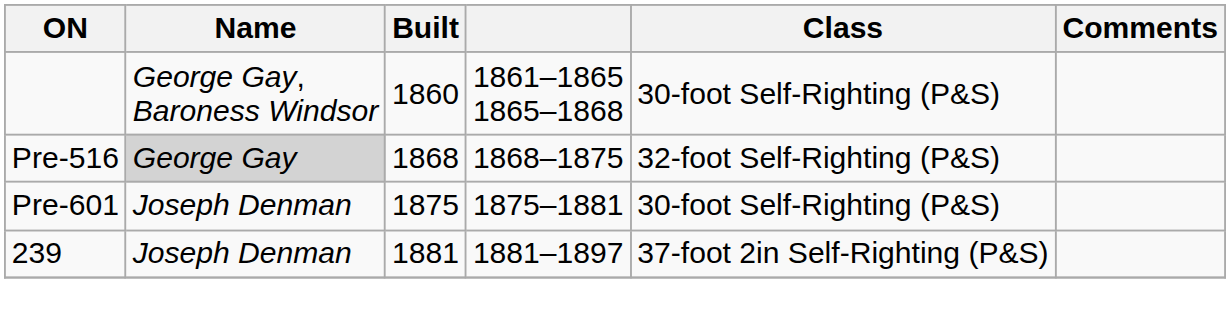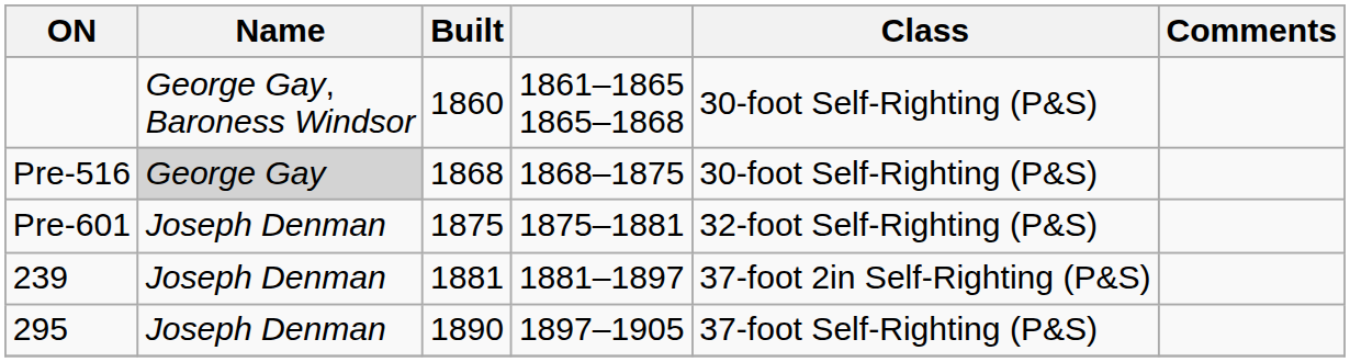Pre-516 | Class: 32-foot Self-Righting (P&S) -> 30-foot Self-Righting (P&S)
Pre-601 | Class: 30-foot Self-Righting (P&S) -> 32-foot Self-Righting (P&S)
+ row: 295 | Joseph Denman | 1890 | 1897–1905 | 37-foot Self-Righting (P&S)
